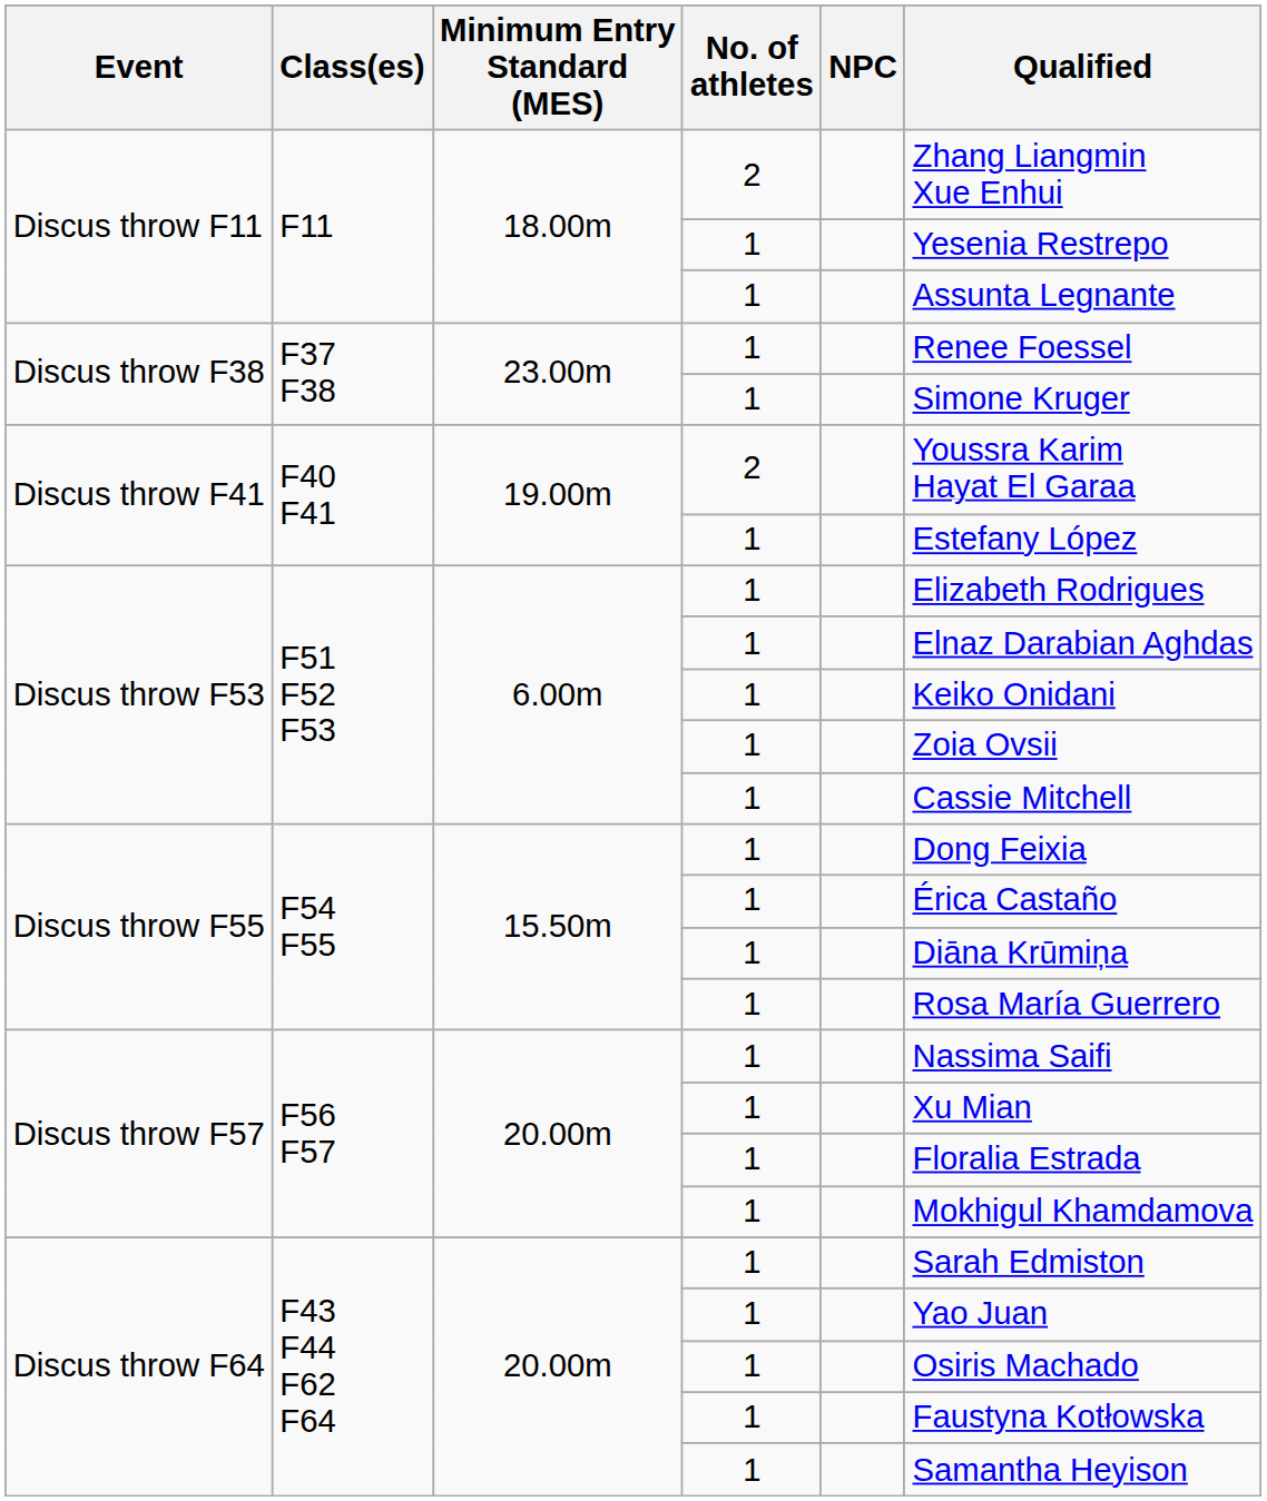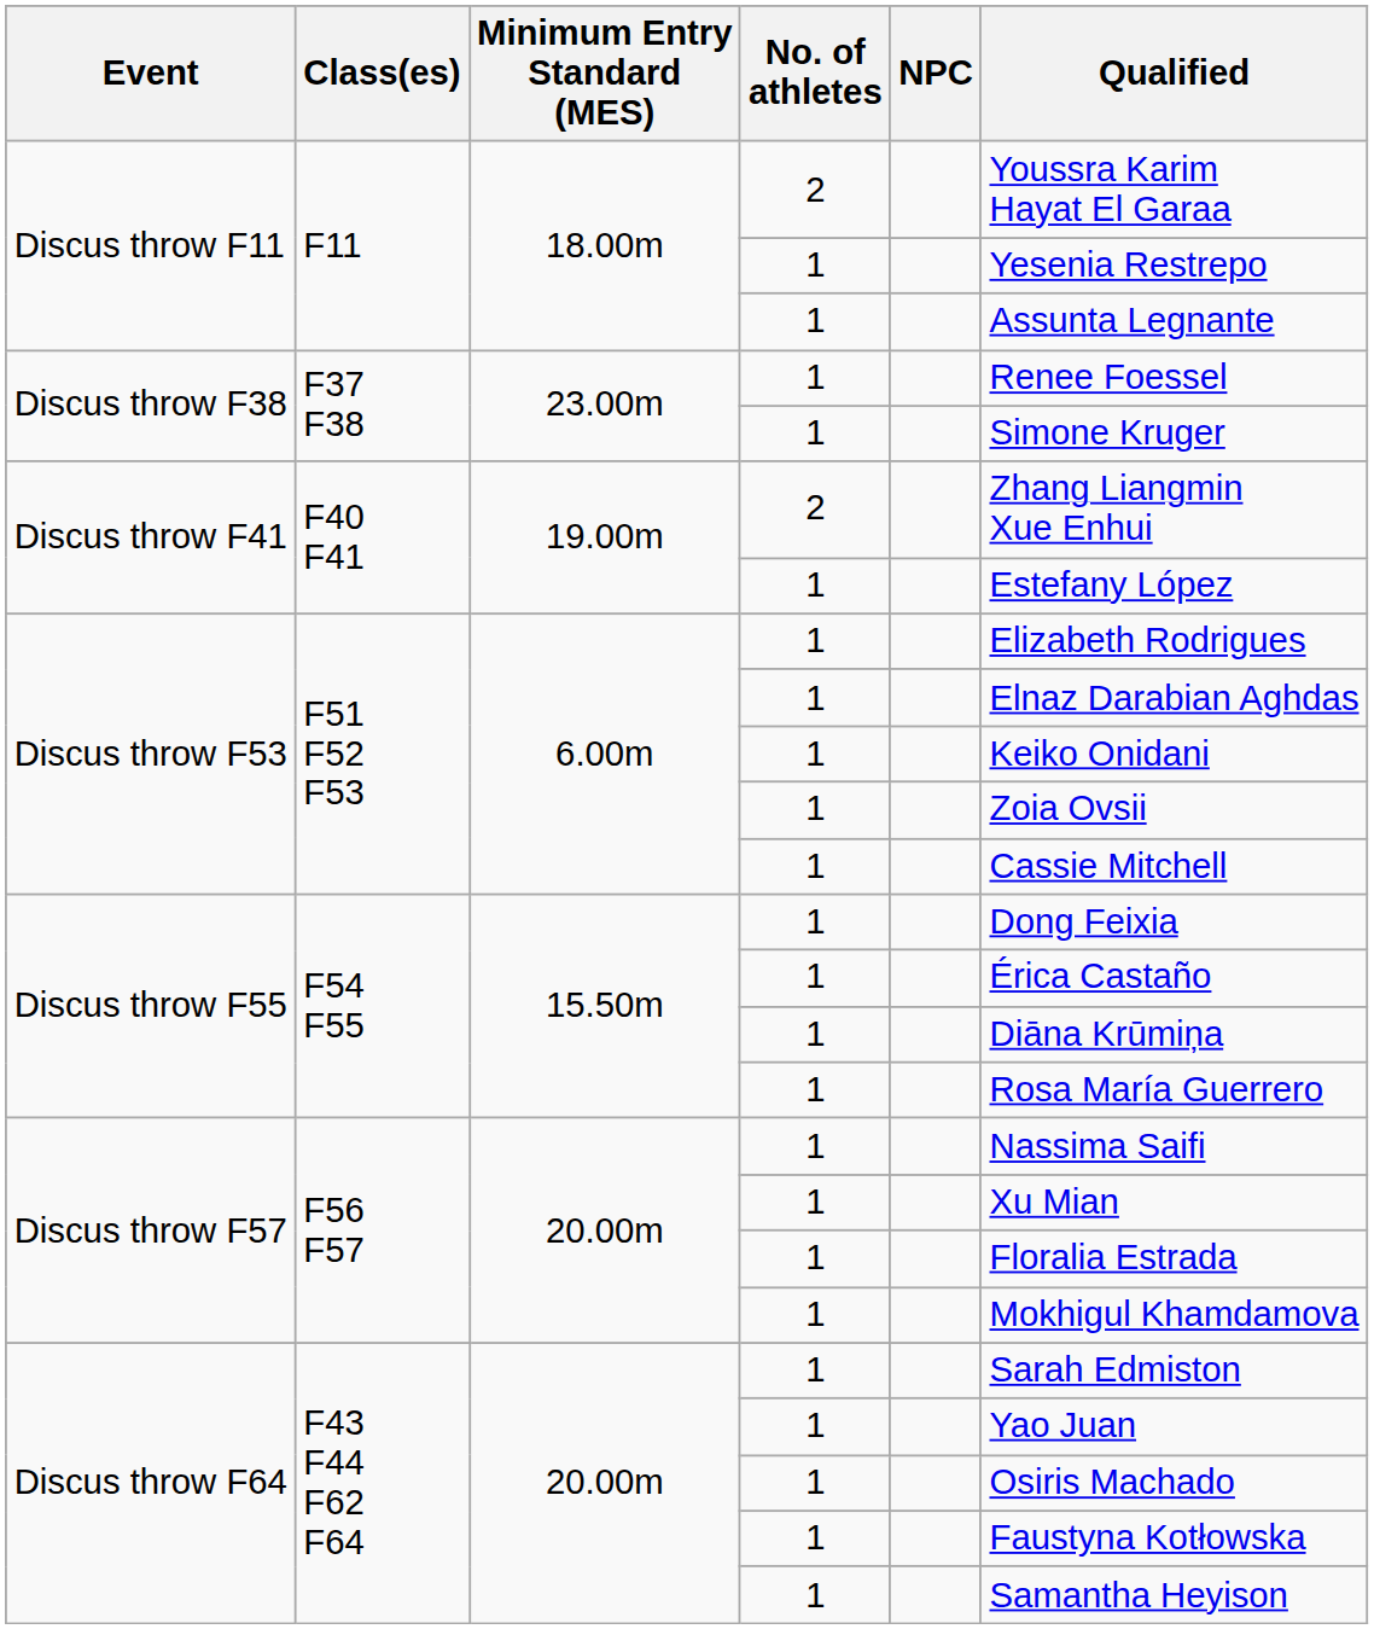Discus throw F11 / 2 | Qualified: Zhang Liangmin Xue Enhui -> Youssra Karim Hayat El Garaa
Discus throw F41 / 2 | Qualified: Youssra Karim Hayat El Garaa -> Zhang Liangmin Xue Enhui
